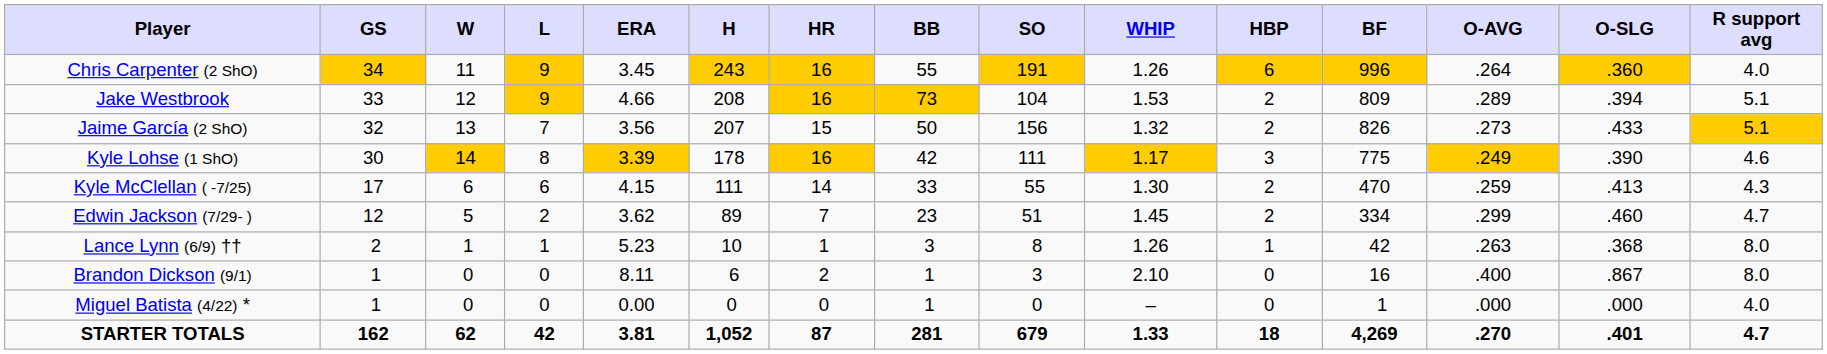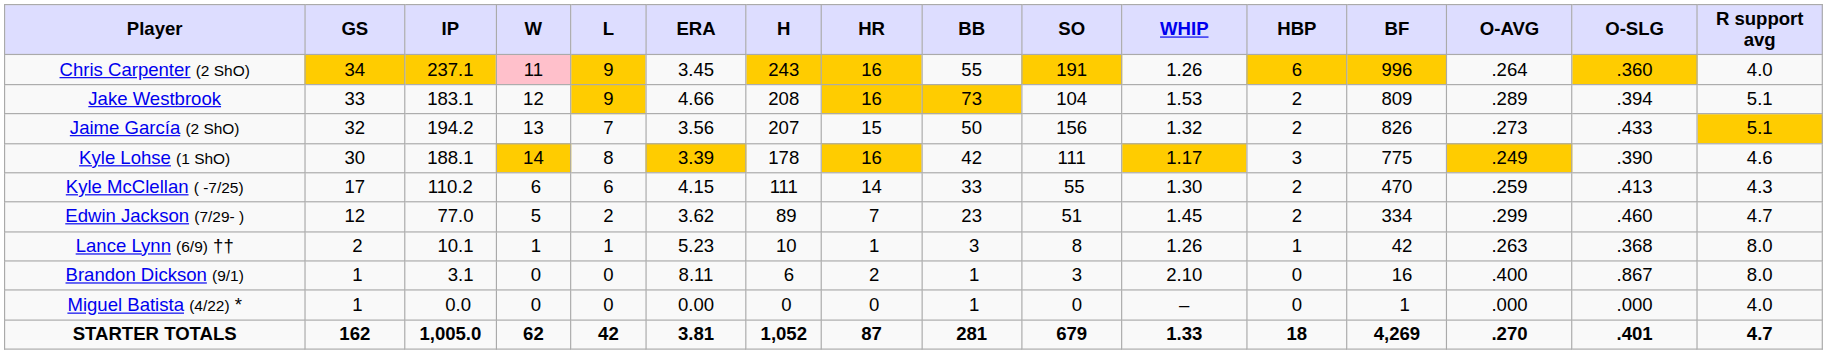+ column: IP | 237.1 | 183.1 | 194.2 | 188.1 | 110.2 | 77.0 | 10.1 | 3.1 | 0.0 | 1,005.0
Chris Carpenter (2 ShO) | W: no background -> pink background
